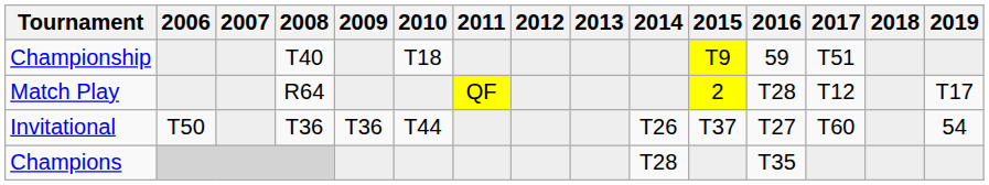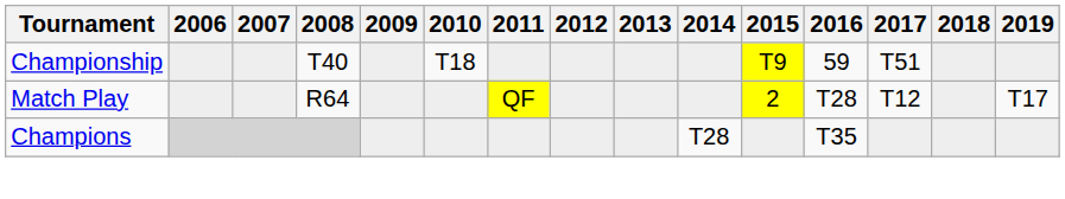- row: Invitational | T50 | T36 | T36 | T44 | T26 | T37 | T27 | T60 | 54
